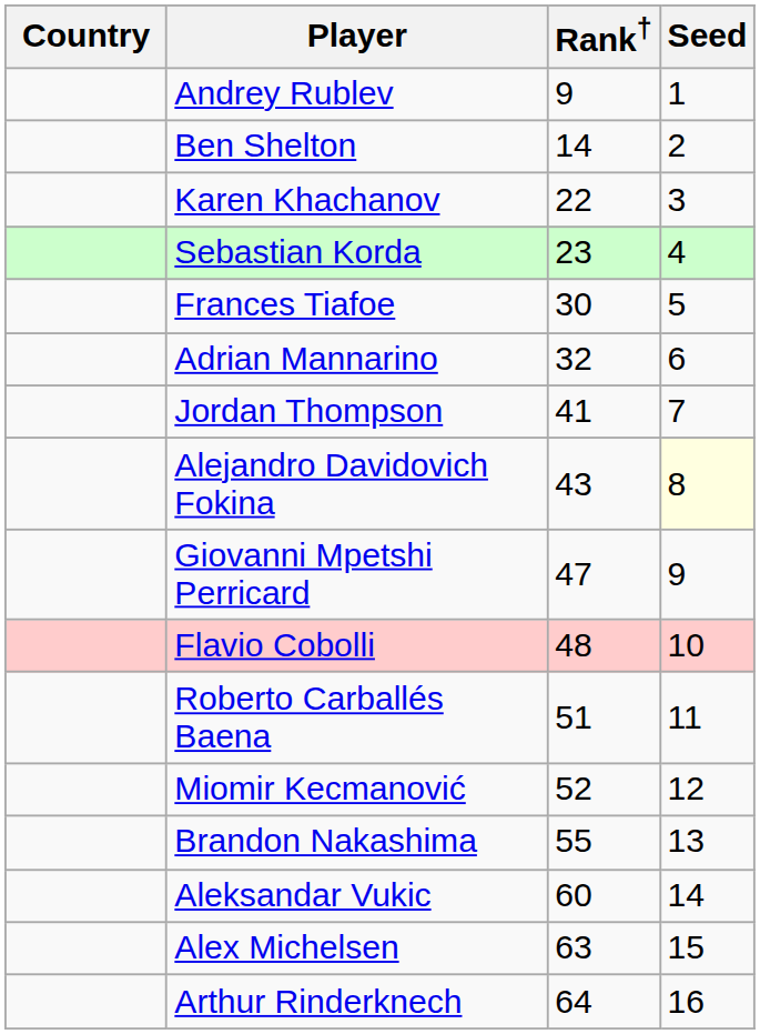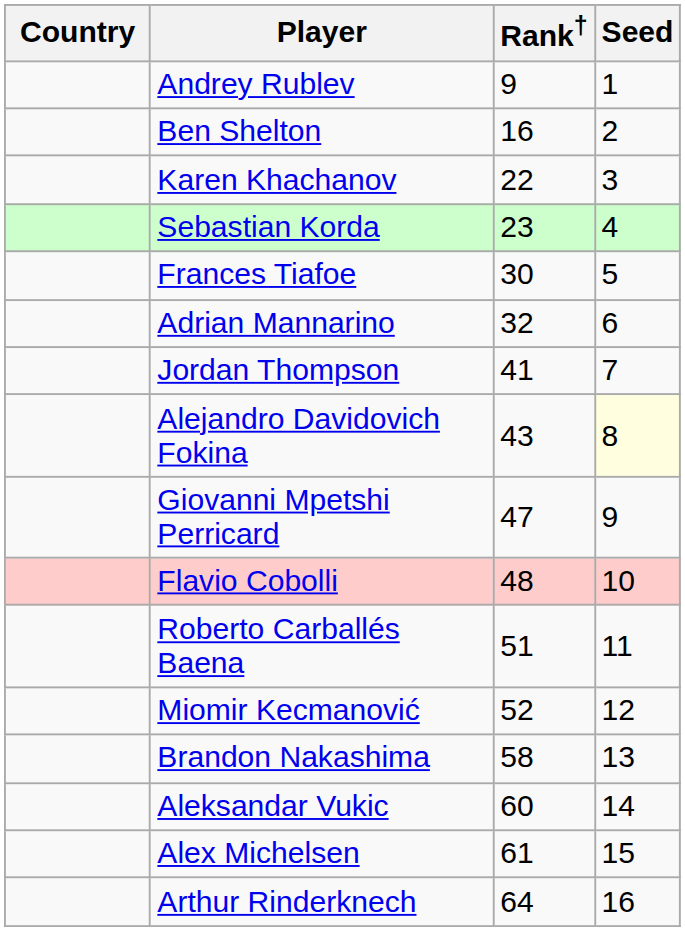Ben Shelton | Rank†: 14 -> 16
Brandon Nakashima | Rank†: 55 -> 58
Alex Michelsen | Rank†: 63 -> 61
